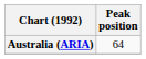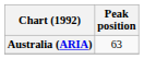Australia (ARIA) | Peak position: 64 -> 63
